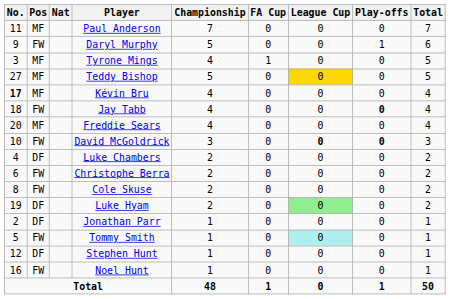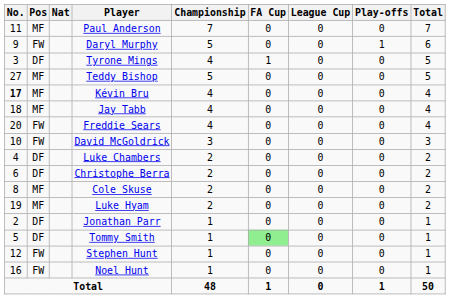Tyrone Mings | Pos: MF -> DF
Teddy Bishop | League Cup: gold background -> no background
Jay Tabb | Pos: FW -> MF
Jay Tabb | Play-offs: bold -> normal
Freddie Sears | Pos: MF -> FW
David McGoldrick | League Cup: bold -> normal
David McGoldrick | Play-offs: bold -> normal
Christophe Berra | Pos: FW -> DF
Cole Skuse | Pos: FW -> MF
Luke Hyam | Pos: DF -> MF
Luke Hyam | League Cup: lightgreen background -> no background
Tommy Smith | Pos: FW -> DF
Tommy Smith | FA Cup: no background -> lightgreen background
Tommy Smith | League Cup: paleturquoise background -> no background
Stephen Hunt | Pos: DF -> FW
